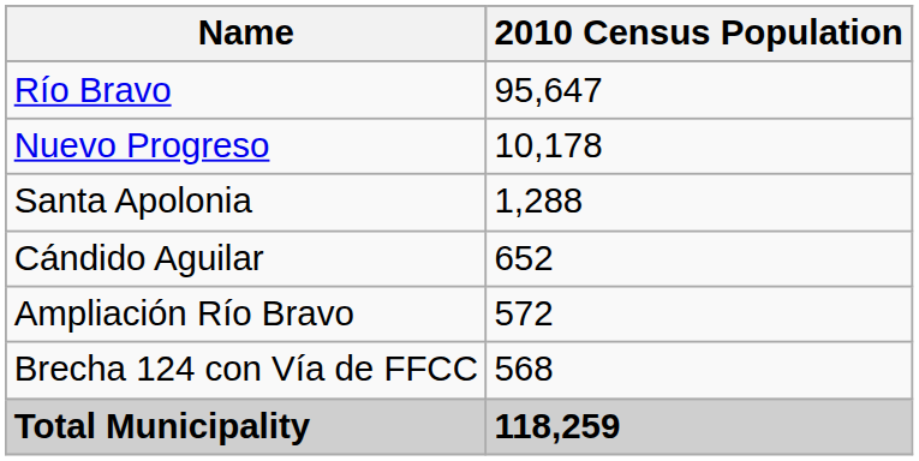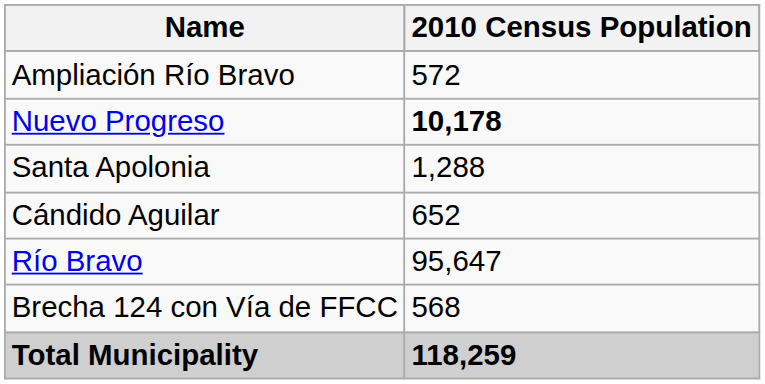rows swapped: Río Bravo <-> Ampliación Río Bravo
Nuevo Progreso | 2010 Census Population: normal -> bold
